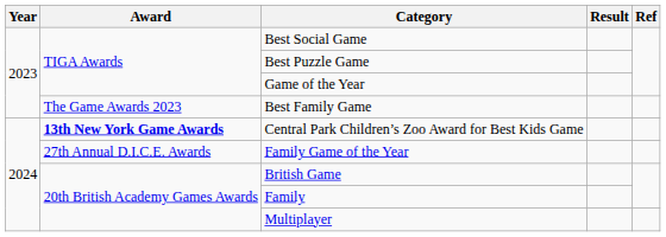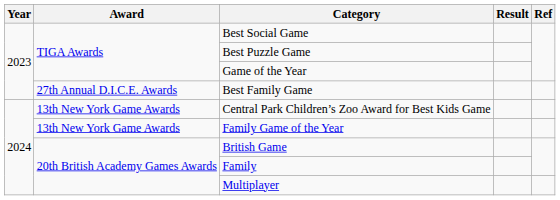Best Family Game | Award: The Game Awards 2023 -> 27th Annual D.I.C.E. Awards
Central Park Children’s Zoo Award for Best Kids Game | Award: bold -> normal
Family Game of the Year | Award: 27th Annual D.I.C.E. Awards -> 13th New York Game Awards
